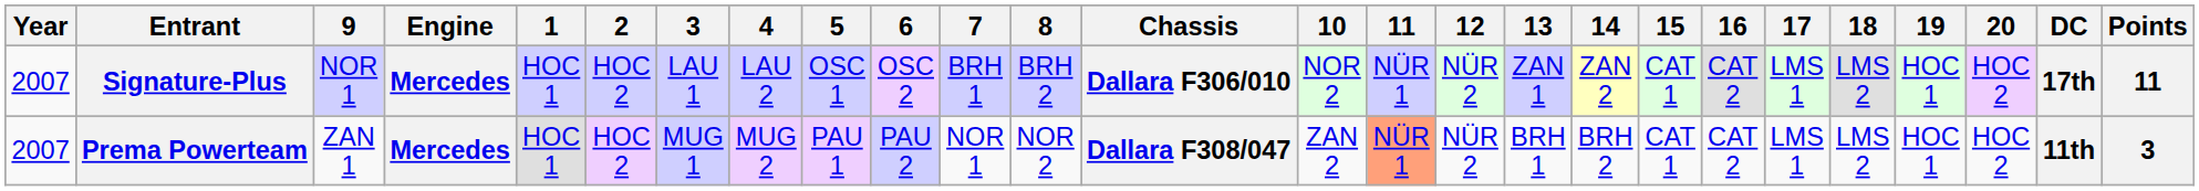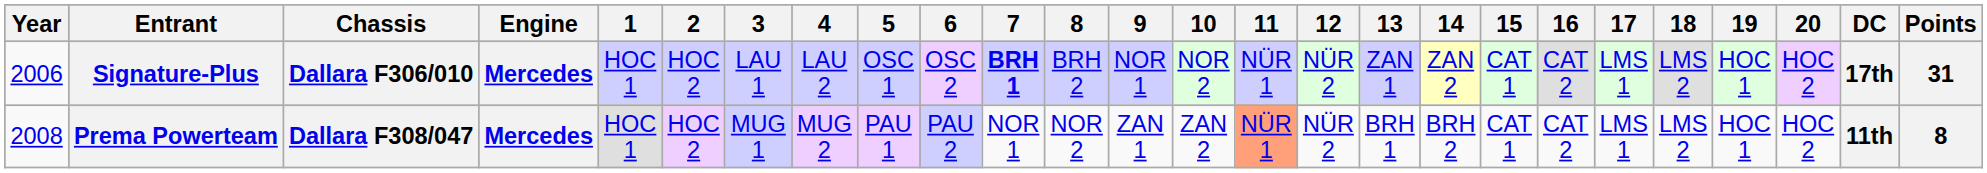columns swapped: Chassis <-> 9
Signature-Plus | Year: 2007 -> 2006
Signature-Plus | 7: normal -> bold
Signature-Plus | Points: 11 -> 31
Prema Powerteam | Year: 2007 -> 2008
Prema Powerteam | Points: 3 -> 8
